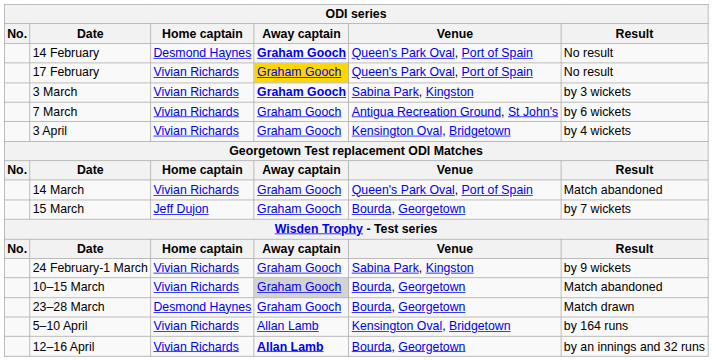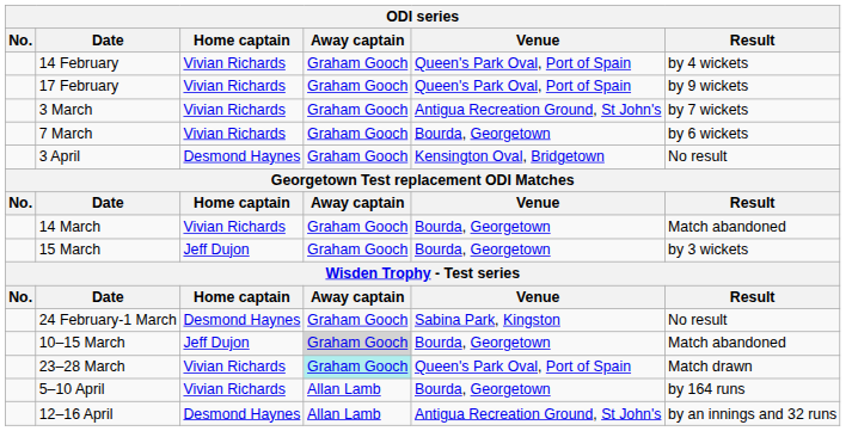14 February | Home captain: Desmond Haynes -> Vivian Richards
14 February | Away captain: bold -> normal
14 February | Result: No result -> by 4 wickets
17 February | Away captain: gold background -> no background
17 February | Result: No result -> by 9 wickets
3 March | Away captain: bold -> normal
3 March | Venue: Sabina Park, Kingston -> Antigua Recreation Ground, St John's
3 March | Result: by 3 wickets -> by 7 wickets
7 March | Venue: Antigua Recreation Ground, St John's -> Bourda, Georgetown
3 April | Home captain: Vivian Richards -> Desmond Haynes
3 April | Result: by 4 wickets -> No result
14 March | Venue: Queen's Park Oval, Port of Spain -> Bourda, Georgetown
15 March | Result: by 7 wickets -> by 3 wickets
24 February-1 March | Home captain: Vivian Richards -> Desmond Haynes
24 February-1 March | Result: by 9 wickets -> No result
10–15 March | Home captain: Vivian Richards -> Jeff Dujon
23–28 March | Home captain: Desmond Haynes -> Vivian Richards
23–28 March | Away captain: no background -> paleturquoise background
23–28 March | Venue: Bourda, Georgetown -> Queen's Park Oval, Port of Spain
5–10 April | Venue: Kensington Oval, Bridgetown -> Bourda, Georgetown
12–16 April | Home captain: Vivian Richards -> Desmond Haynes
12–16 April | Away captain: bold -> normal
12–16 April | Venue: Bourda, Georgetown -> Antigua Recreation Ground, St John's
